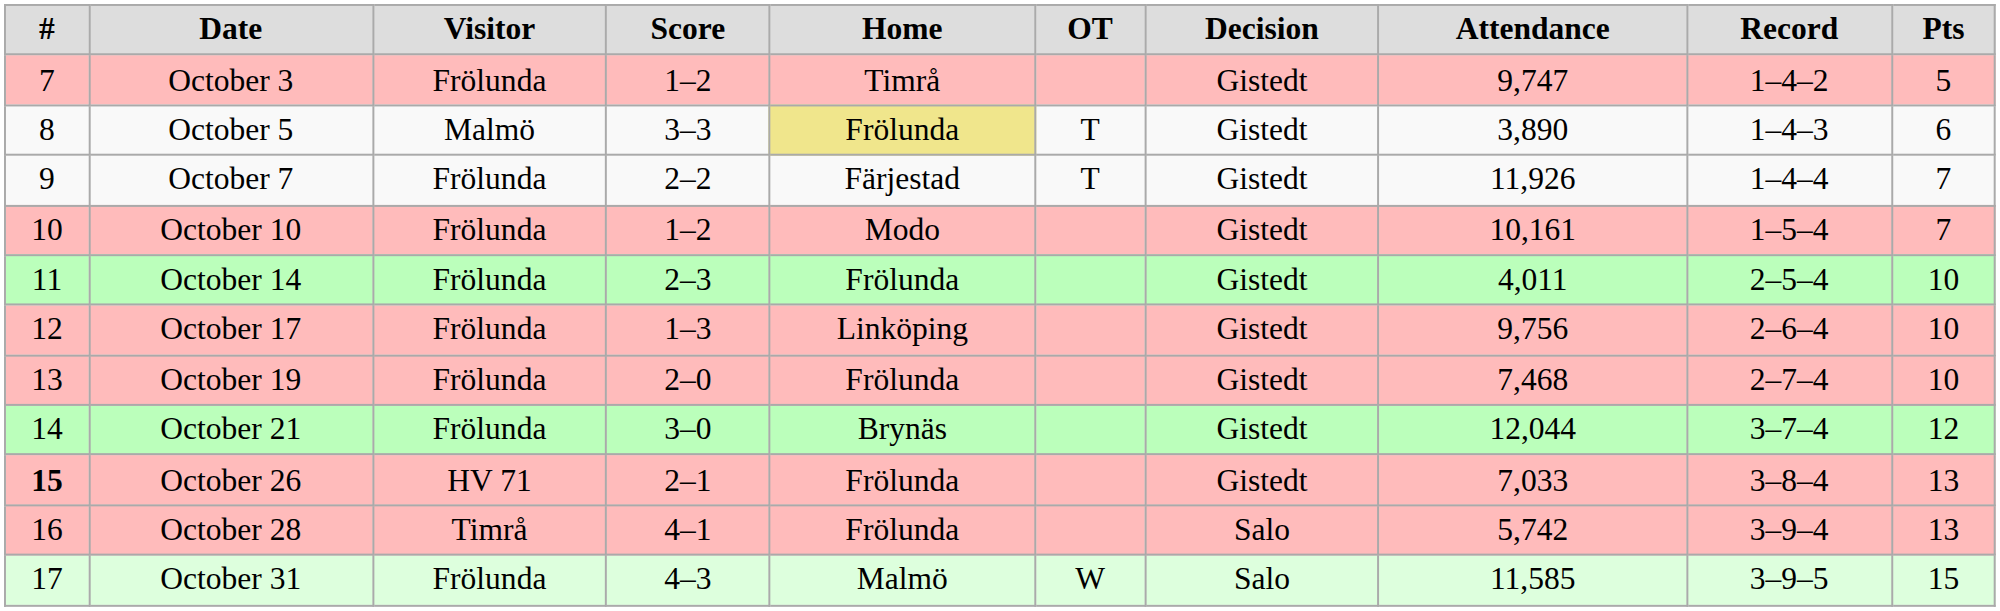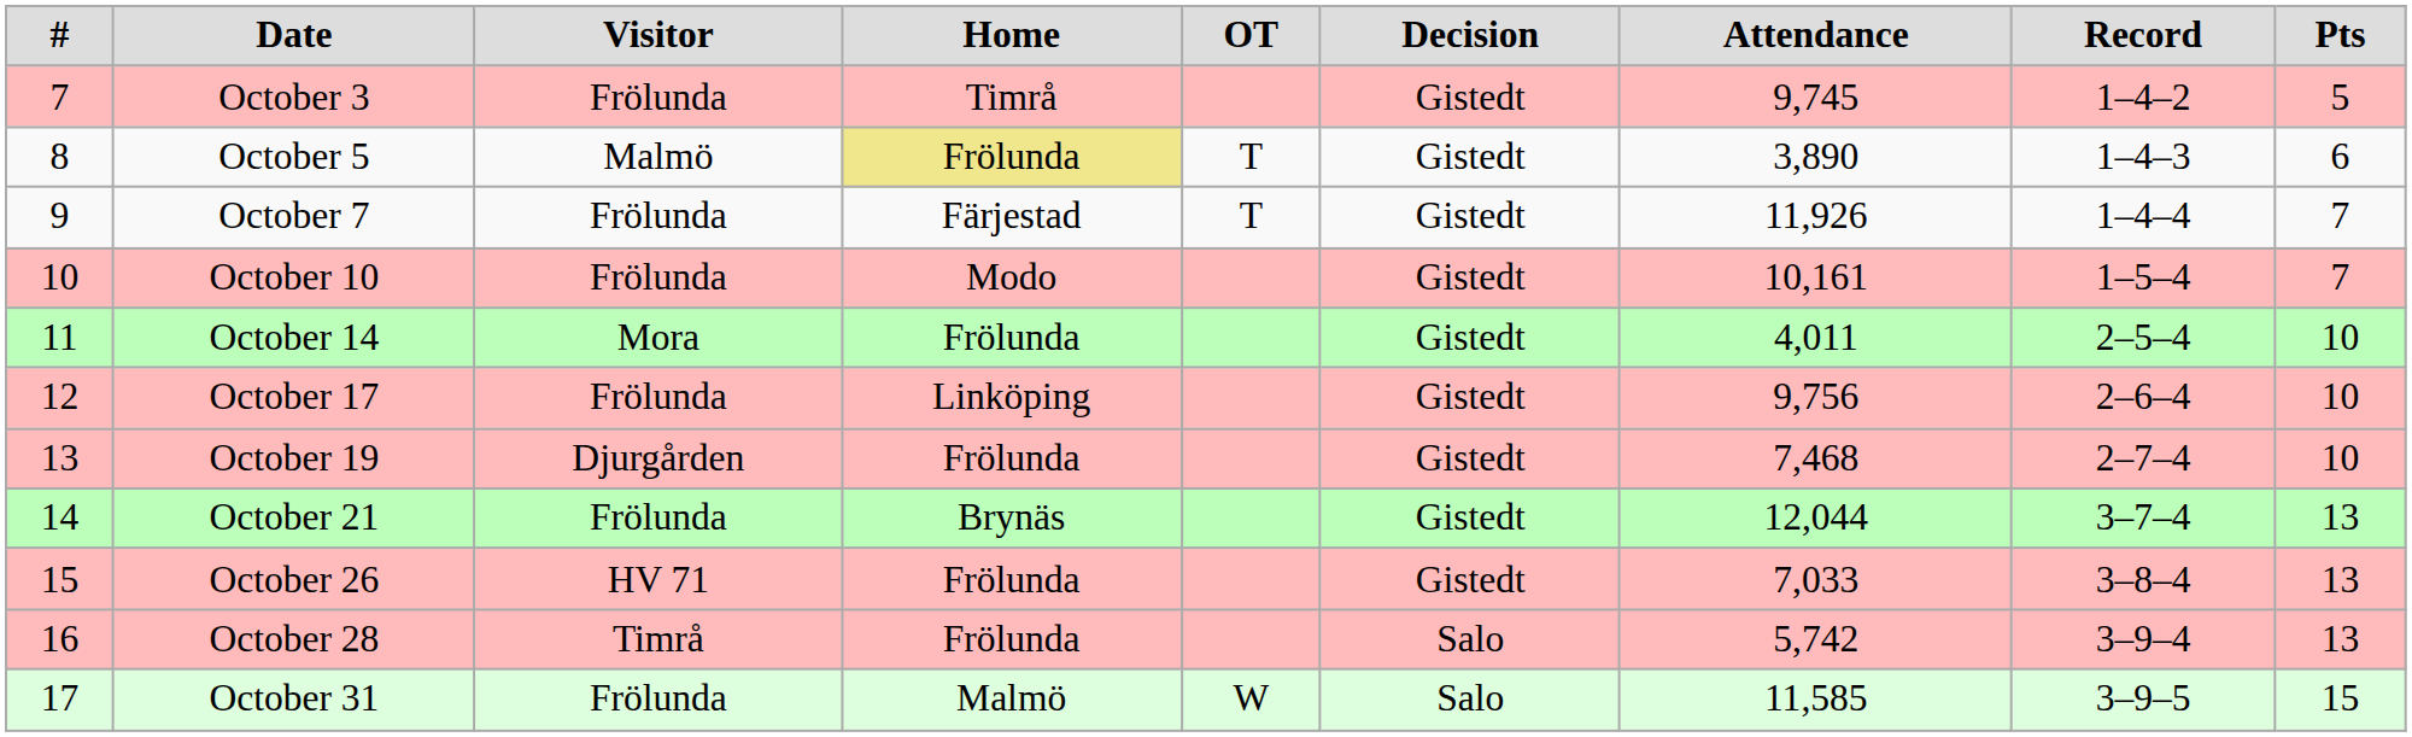- column: Score | 1–2 | 3–3 | 2–2 | 1–2 | 2–3 | 1–3 | 2–0 | 3–0 | 2–1 | 4–1 | 4–3
October 3 | Attendance: 9,747 -> 9,745
October 14 | Visitor: Frölunda -> Mora
October 19 | Visitor: Frölunda -> Djurgården
October 21 | Pts: 12 -> 13
October 26 | #: bold -> normal
